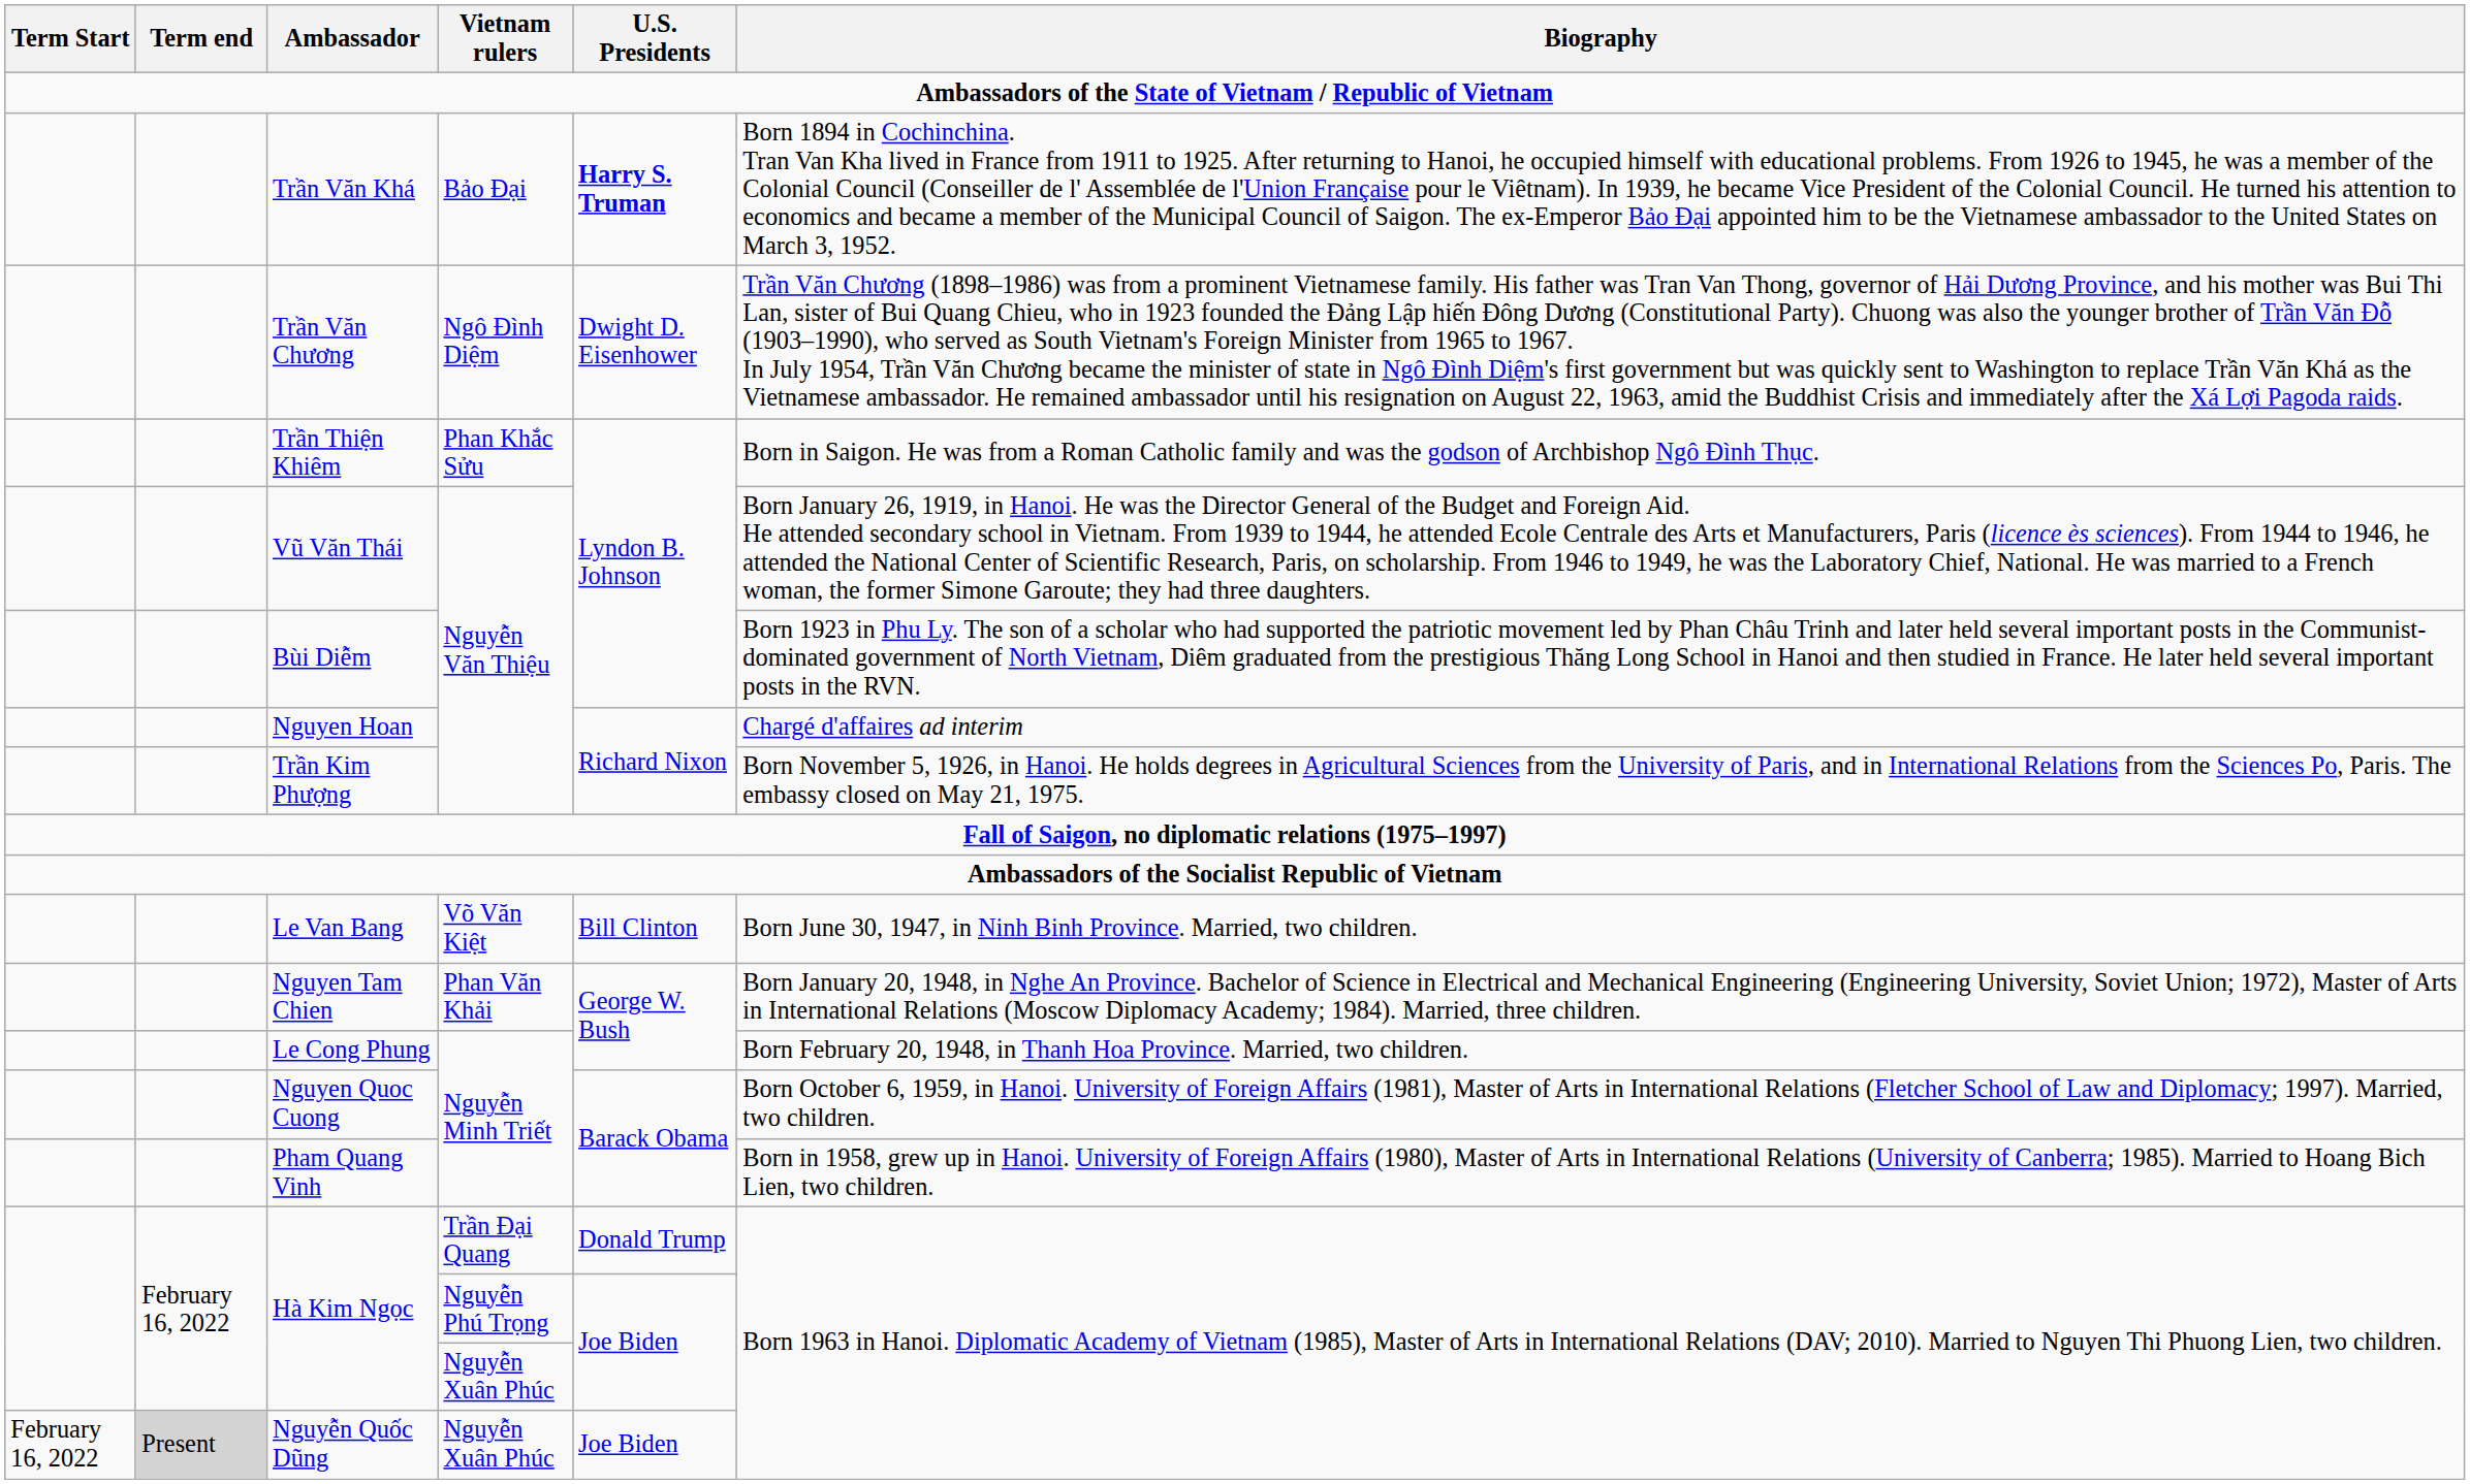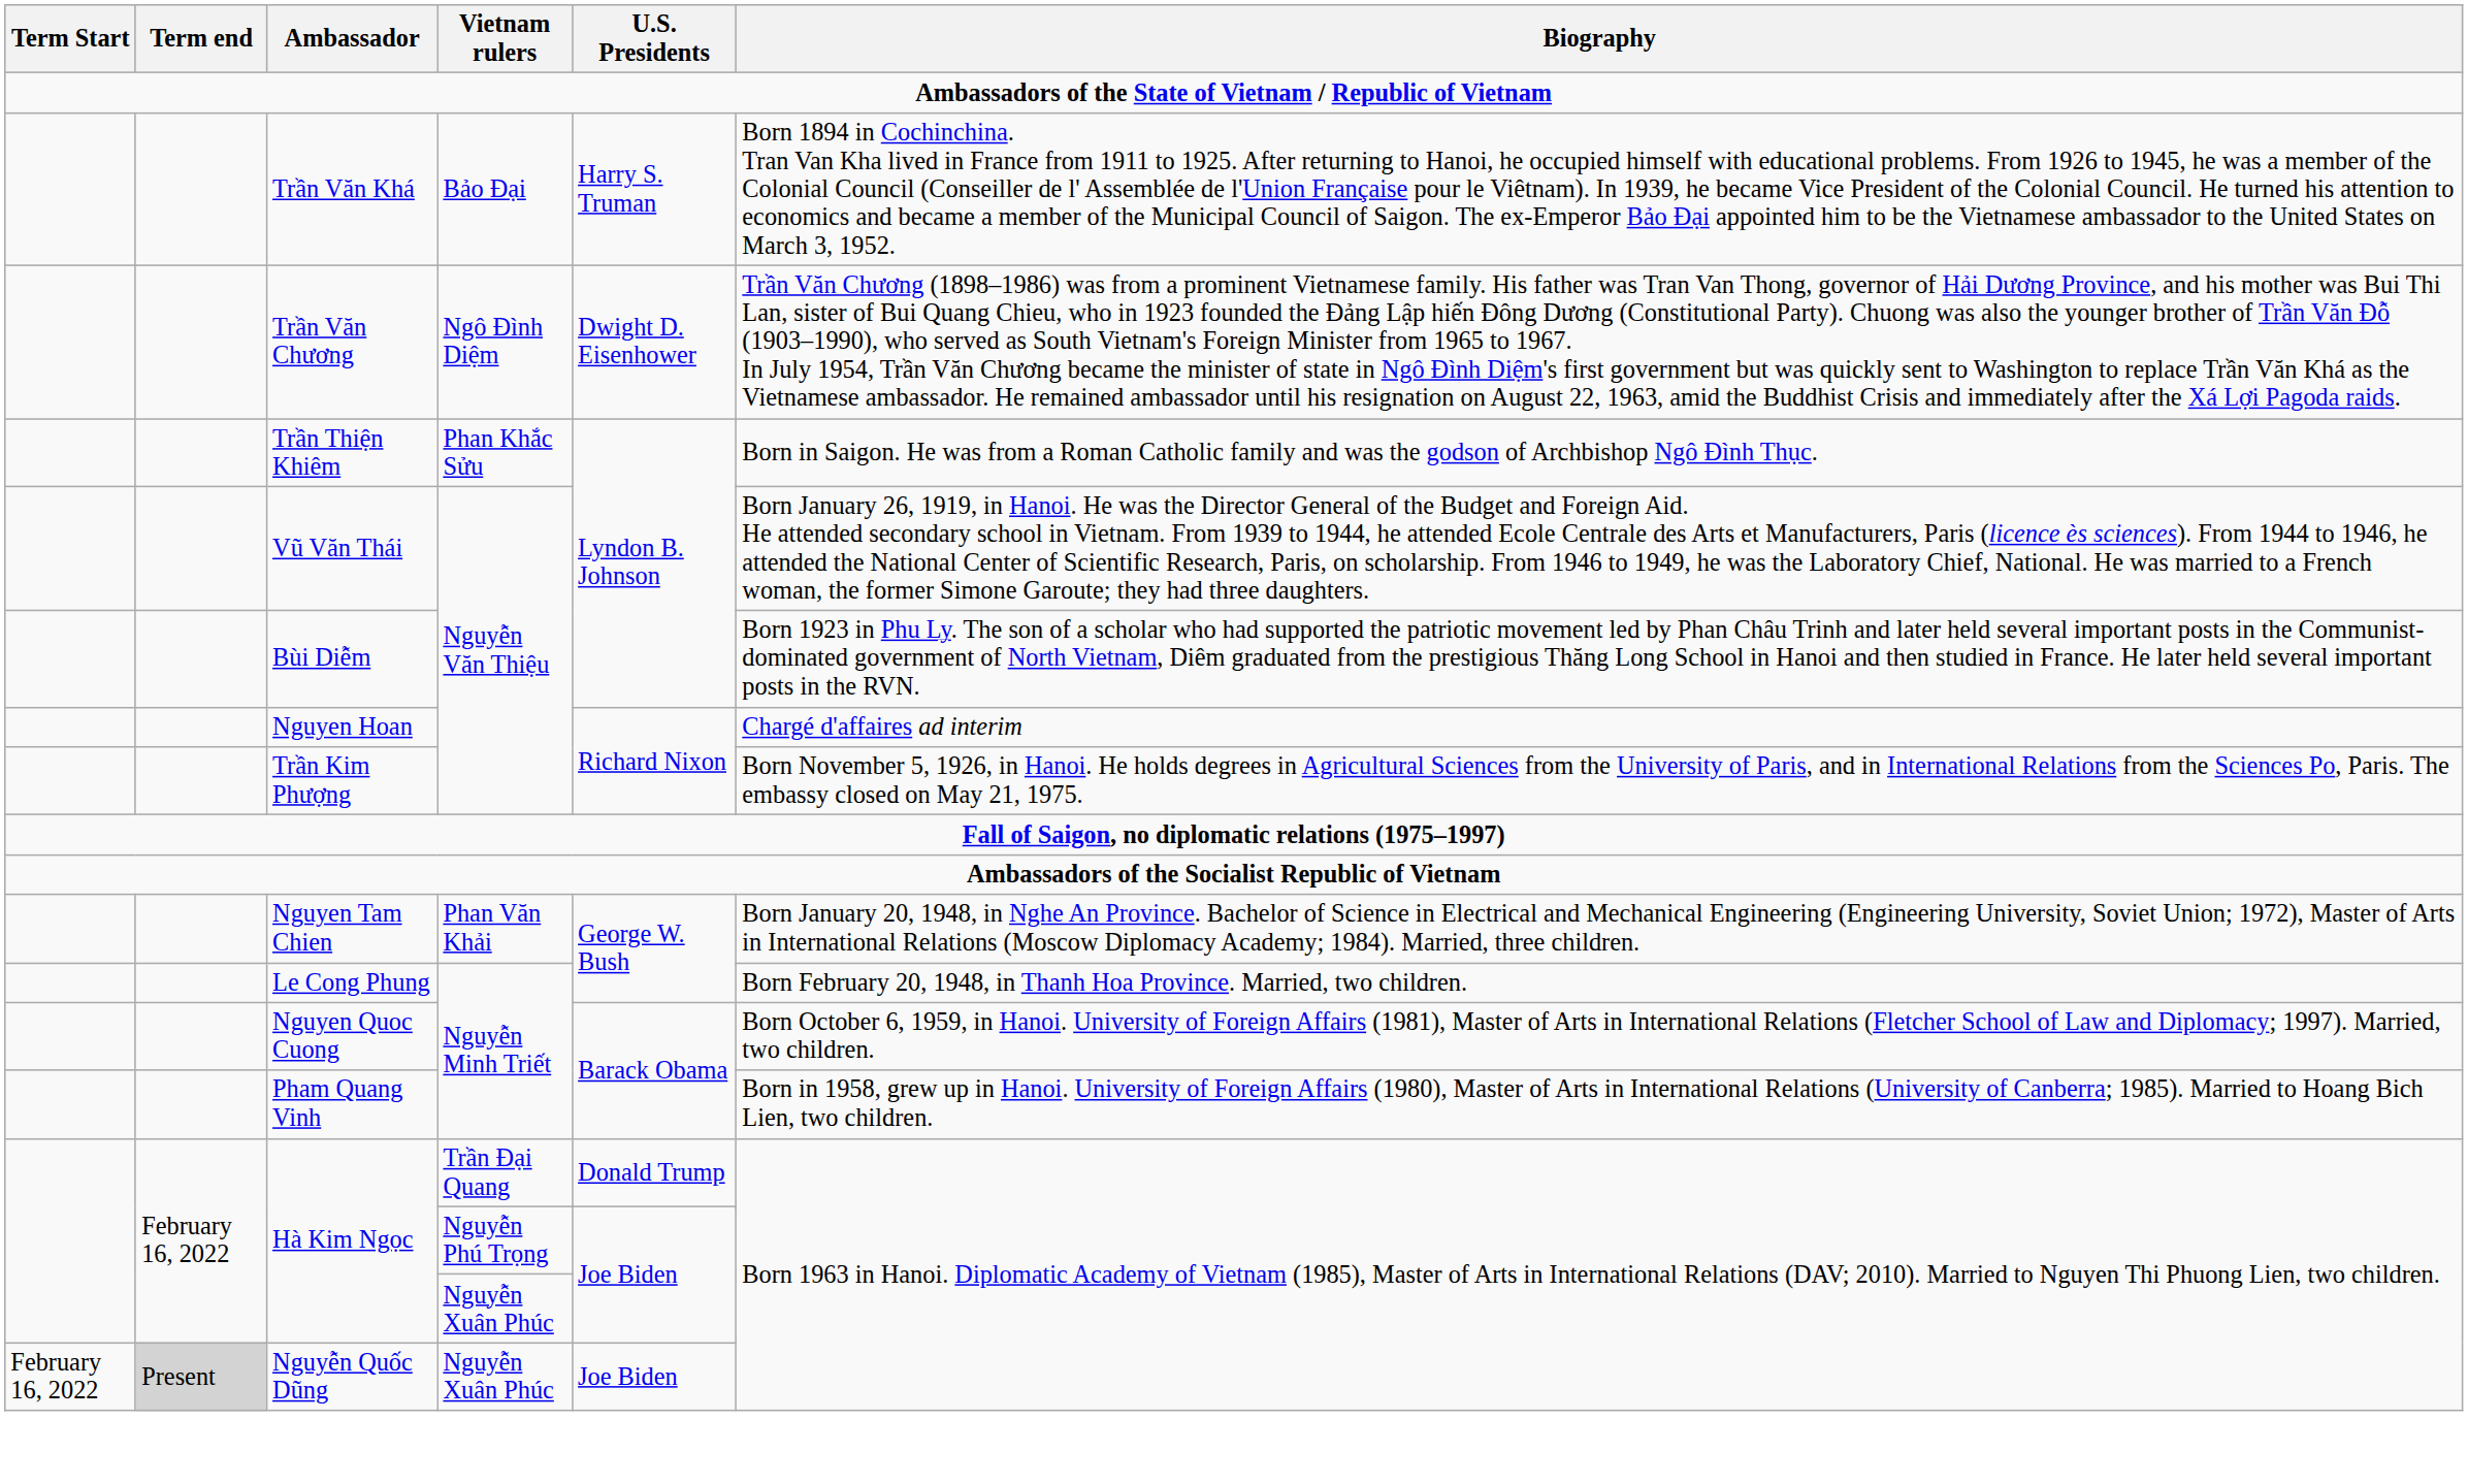Trần Văn Khá | U.S. Presidents: bold -> normal
- row: Le Van Bang | Võ Văn Kiệt | Bill Clinton | Born June 30, 1947, in Ninh Binh Province. Married, two children.
